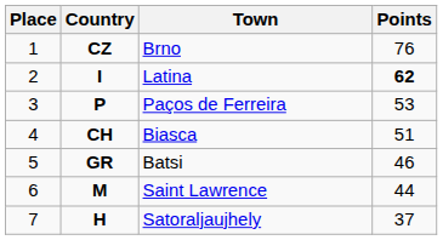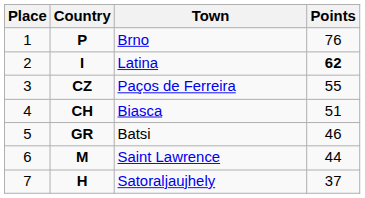Brno | Country: CZ -> P
Paços de Ferreira | Country: P -> CZ
Paços de Ferreira | Points: 53 -> 55
